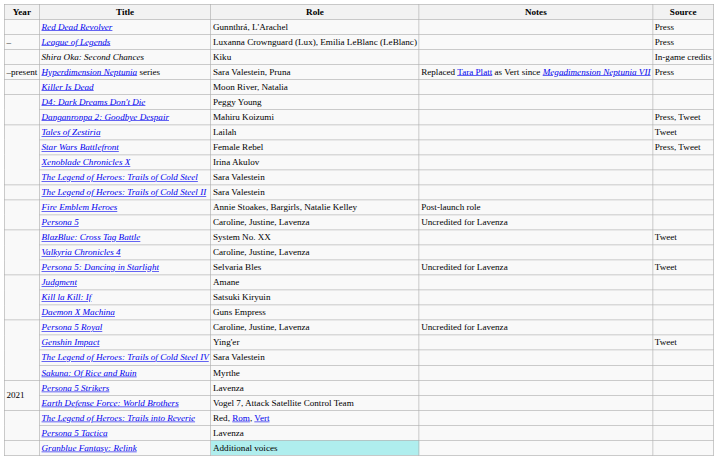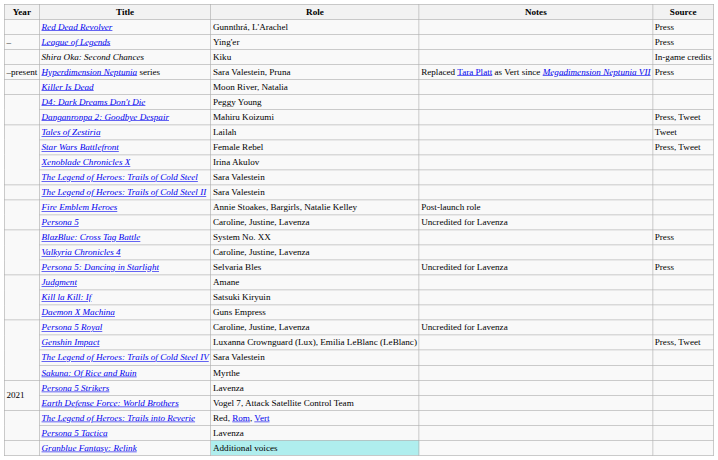League of Legends | Role: Luxanna Crownguard (Lux), Emilia LeBlanc (LeBlanc) -> Ying'er
BlazBlue: Cross Tag Battle | Source: Tweet -> Press
Persona 5: Dancing in Starlight | Source: Tweet -> Press
Genshin Impact | Role: Ying'er -> Luxanna Crownguard (Lux), Emilia LeBlanc (LeBlanc)
Genshin Impact | Source: Tweet -> Press, Tweet
